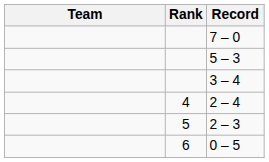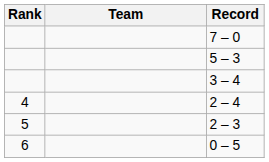columns swapped: Rank <-> Team
